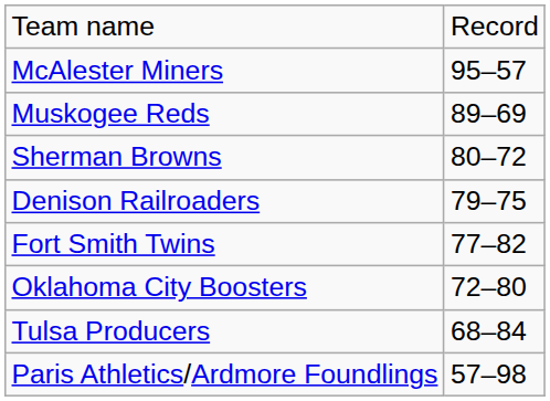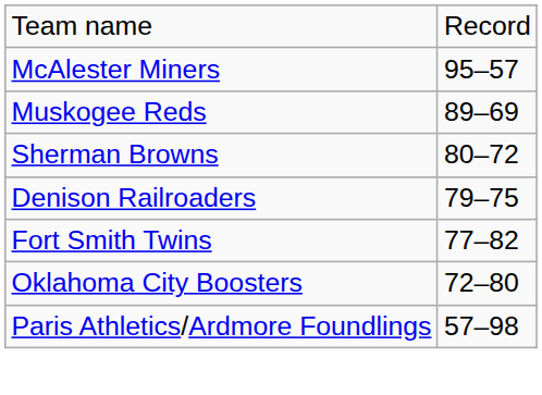- row: Tulsa Producers | 68–84
